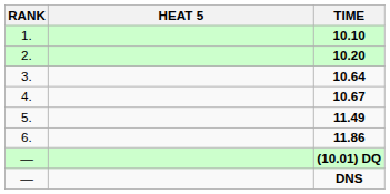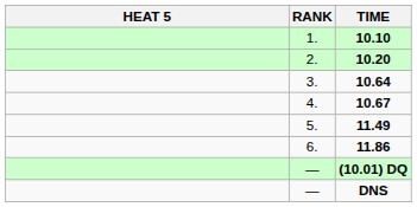columns swapped: RANK <-> HEAT 5
